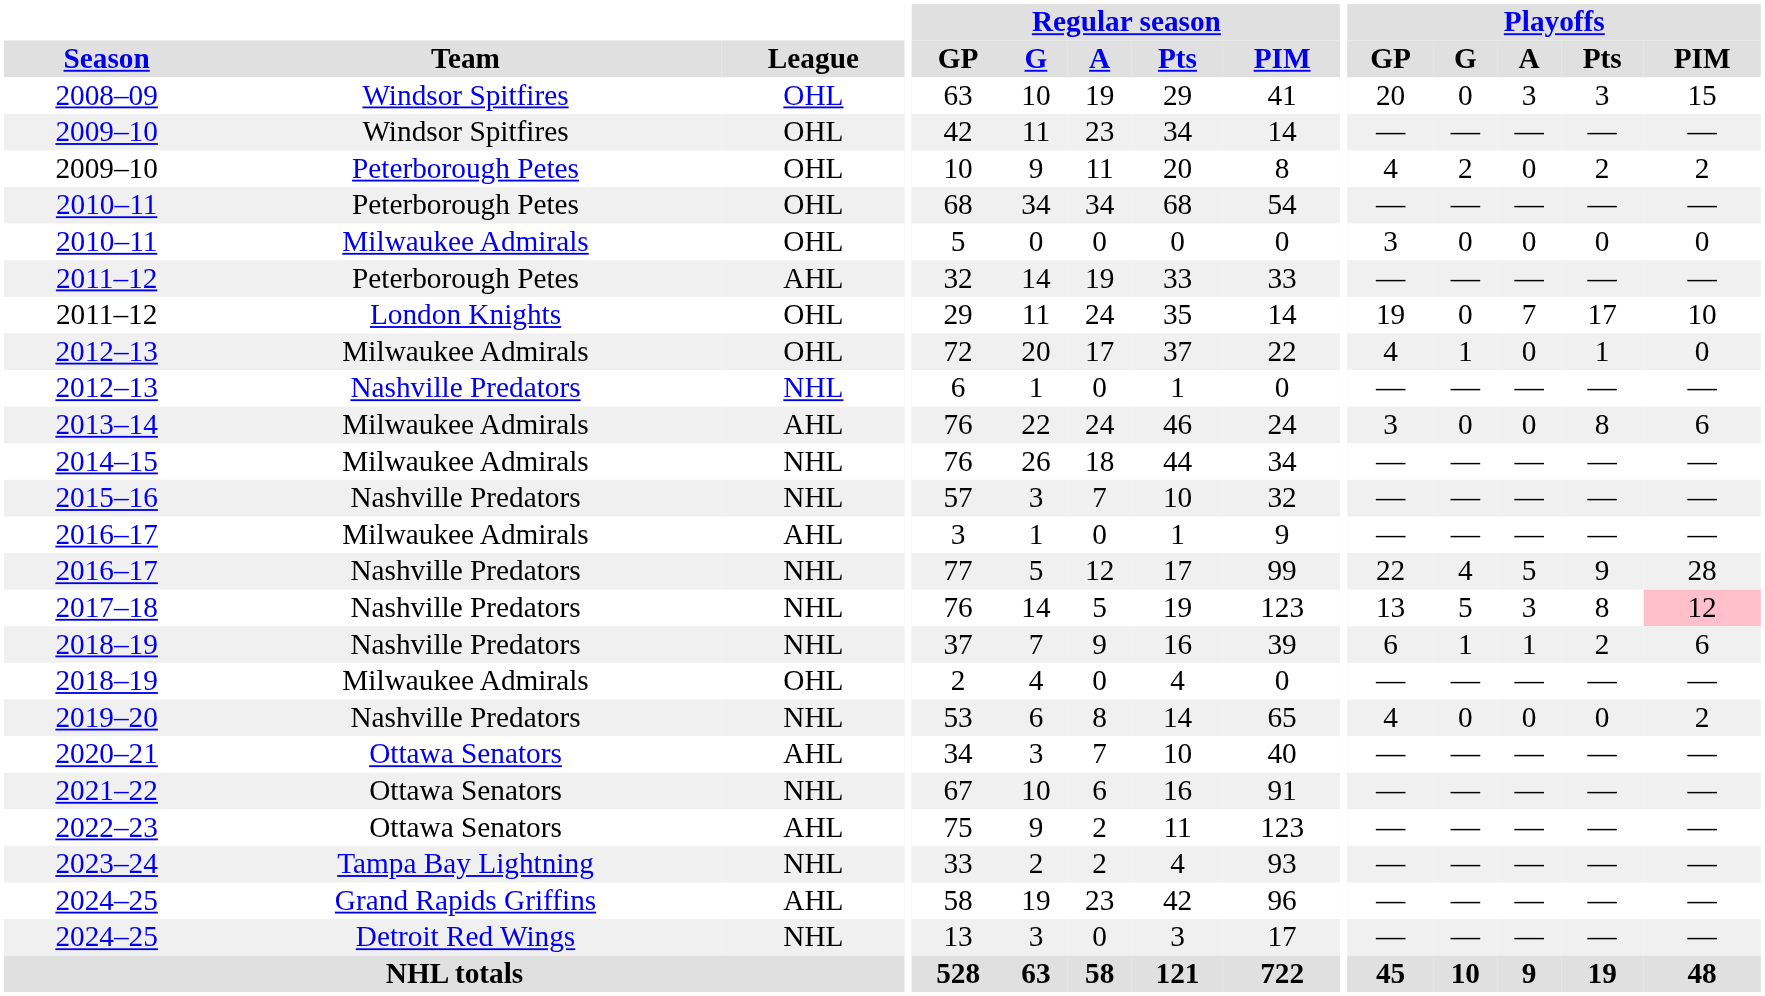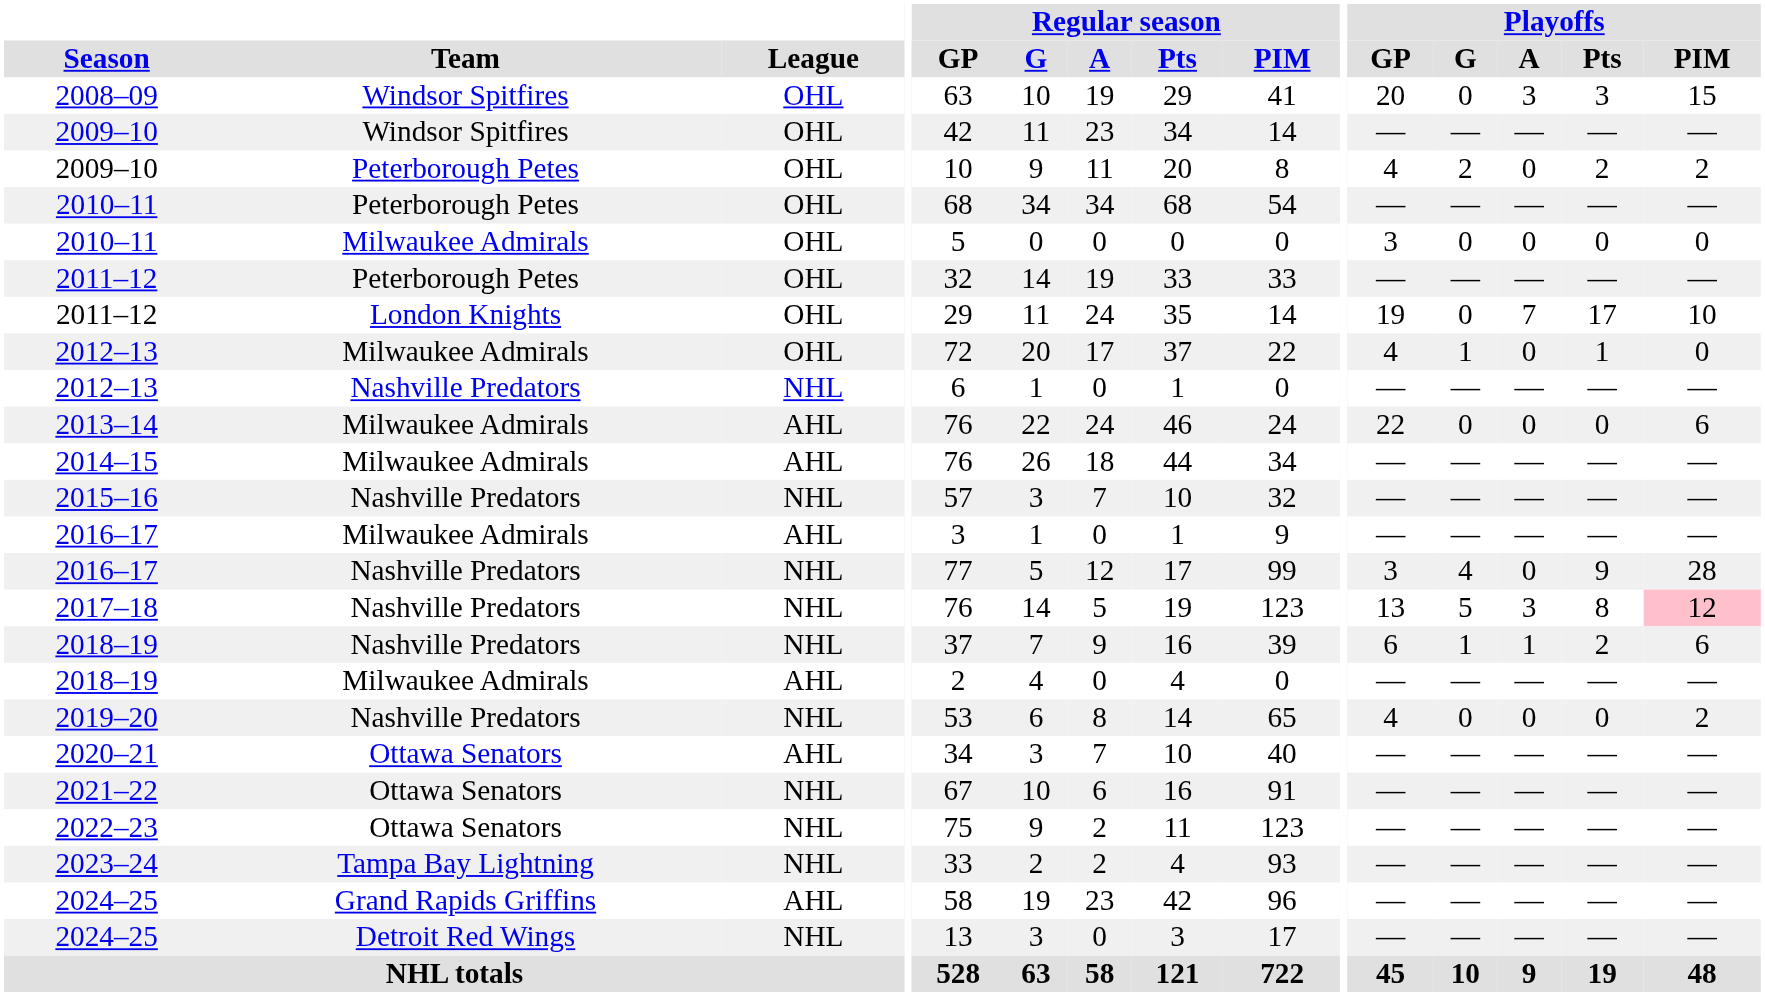2011–12 / Peterborough Petes | League: AHL -> OHL
2013–14 | Playoffs / GP: 3 -> 22
2013–14 | Playoffs / Pts: 8 -> 0
2014–15 | League: NHL -> AHL
2016–17 / Nashville Predators | Playoffs / GP: 22 -> 3
2016–17 / Nashville Predators | Playoffs / A: 5 -> 0
2018–19 / Milwaukee Admirals | League: OHL -> AHL
2022–23 | League: AHL -> NHL
